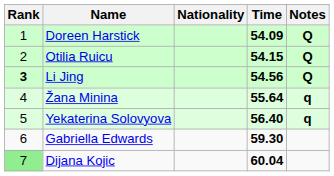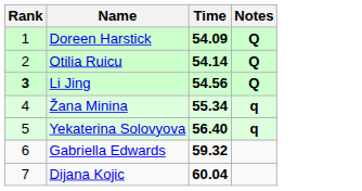- column: Nationality
Otilia Ruicu | Time: 54.15 -> 54.14
Žana Minina | Time: 55.64 -> 55.34
Gabriella Edwards | Time: 59.30 -> 59.32
Dijana Kojic | Rank: lightgreen background -> no background
